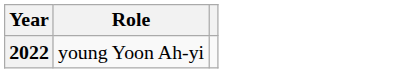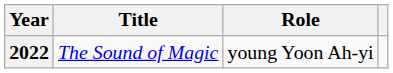+ column: Title | The Sound of Magic
